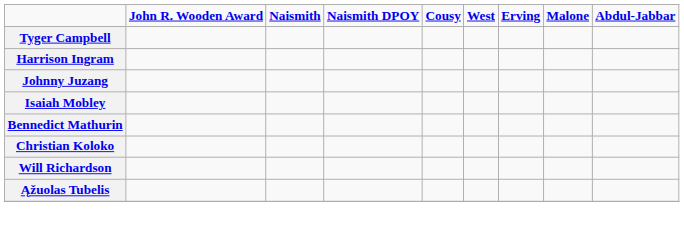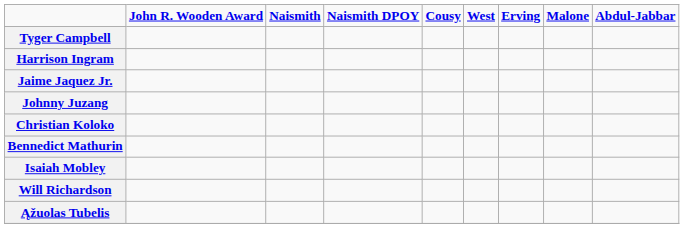+ row: Jaime Jaquez Jr.
rows swapped: Christian Koloko <-> Isaiah Mobley
